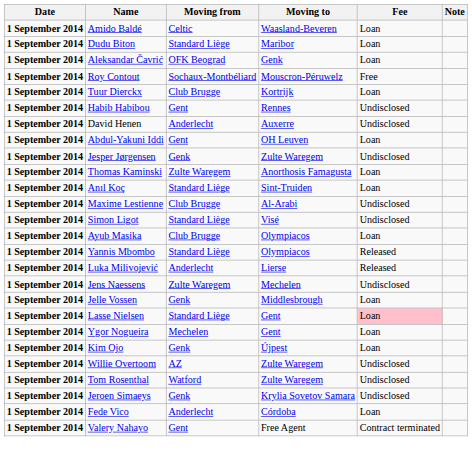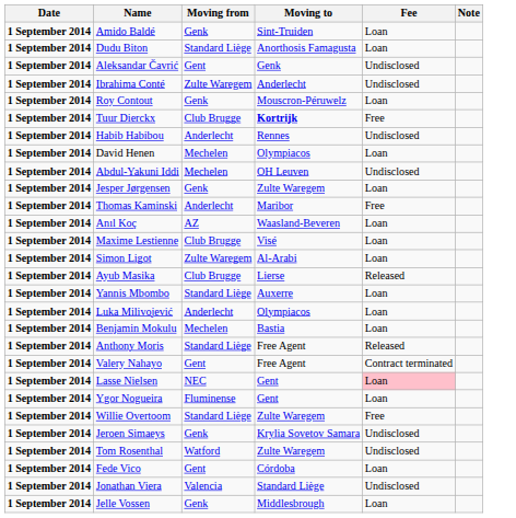Amido Baldé | Moving from: Celtic -> Genk
Amido Baldé | Moving to: Waasland-Beveren -> Sint-Truiden
Dudu Biton | Moving to: Maribor -> Anorthosis Famagusta
Aleksandar Čavrić | Moving from: OFK Beograd -> Gent
Aleksandar Čavrić | Fee: Loan -> Undisclosed
+ row: 1 September 2014 | Ibrahima Conté | Zulte Waregem | Anderlecht | Undisclosed
Roy Contout | Moving from: Sochaux-Montbéliard -> Genk
Roy Contout | Fee: Free -> Loan
Tuur Dierckx | Moving to: normal -> bold
Tuur Dierckx | Fee: Loan -> Free
Habib Habibou | Moving from: Gent -> Anderlecht
David Henen | Moving from: Anderlecht -> Mechelen
David Henen | Moving to: Auxerre -> Olympiacos
David Henen | Fee: Undisclosed -> Loan
Abdul-Yakuni Iddi | Moving from: Gent -> Mechelen
Abdul-Yakuni Iddi | Fee: Loan -> Undisclosed
Jesper Jørgensen | Fee: Undisclosed -> Loan
Thomas Kaminski | Moving from: Zulte Waregem -> Anderlecht
Thomas Kaminski | Moving to: Anorthosis Famagusta -> Maribor
Thomas Kaminski | Fee: Loan -> Free
Anıl Koç | Moving from: Standard Liège -> AZ
Anıl Koç | Moving to: Sint-Truiden -> Waasland-Beveren
Maxime Lestienne | Moving to: Al-Arabi -> Visé
Maxime Lestienne | Fee: Undisclosed -> Loan
Simon Ligot | Moving from: Standard Liège -> Zulte Waregem
Simon Ligot | Moving to: Visé -> Al-Arabi
Simon Ligot | Fee: Undisclosed -> Loan
Ayub Masika | Moving to: Olympiacos -> Lierse
Ayub Masika | Fee: Loan -> Released
Yannis Mbombo | Moving to: Olympiacos -> Auxerre
Yannis Mbombo | Fee: Released -> Loan
Luka Milivojević | Moving to: Lierse -> Olympiacos
Luka Milivojević | Fee: Released -> Loan
+ row: 1 September 2014 | Benjamin Mokulu | Mechelen | Bastia | Loan
+ row: 1 September 2014 | Anthony Moris | Standard Liège | Free Agent | Released
- row: 1 September 2014 | Jens Naessens | Zulte Waregem | Mechelen | Undisclosed
rows swapped: Valery Nahayo <-> Jelle Vossen
Lasse Nielsen | Moving from: Standard Liège -> NEC
Ygor Nogueira | Moving from: Mechelen -> Fluminense
- row: 1 September 2014 | Kim Ojo | Genk | Újpest | Loan
Willie Overtoom | Moving from: AZ -> Standard Liège
Willie Overtoom | Fee: Undisclosed -> Free
rows swapped: Tom Rosenthal <-> Jeroen Simaeys
Fede Vico | Moving from: Anderlecht -> Gent
+ row: 1 September 2014 | Jonathan Viera | Valencia | Standard Liège | Undisclosed
